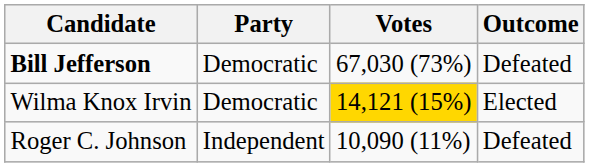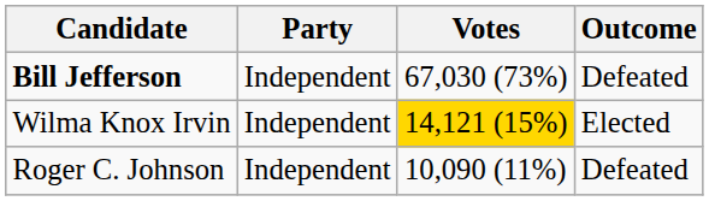Bill Jefferson | Party: Democratic -> Independent
Wilma Knox Irvin | Party: Democratic -> Independent
